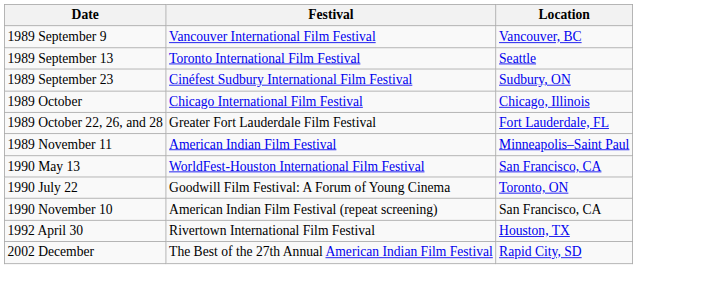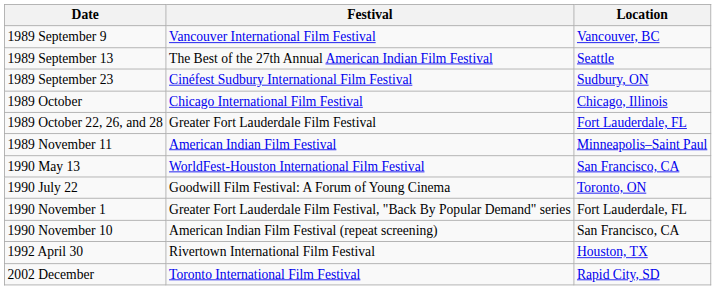1989 September 13 | Festival: Toronto International Film Festival -> The Best of the 27th Annual American Indian Film Festival
+ row: 1990 November 1 | Greater Fort Lauderdale Film Festival, "Back By Popular Demand" series | Fort Lauderdale, FL
2002 December | Festival: The Best of the 27th Annual American Indian Film Festival -> Toronto International Film Festival
